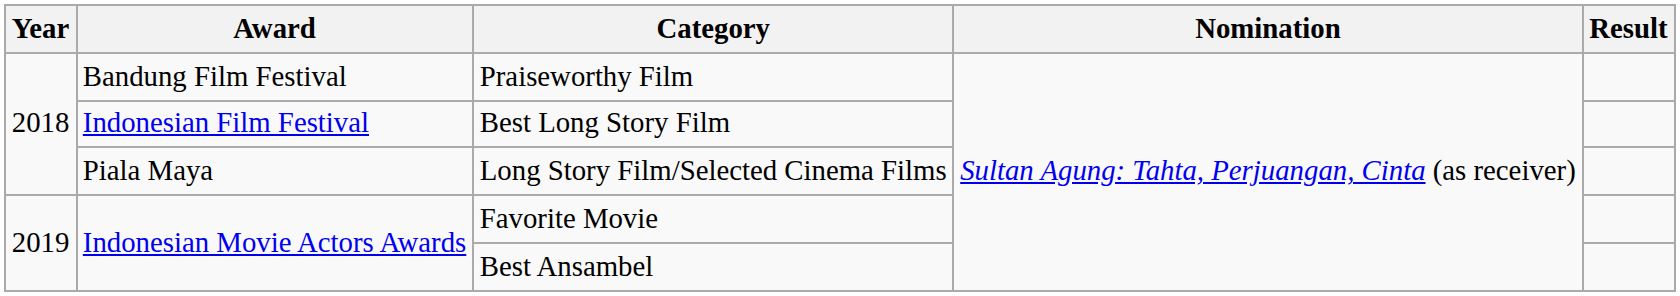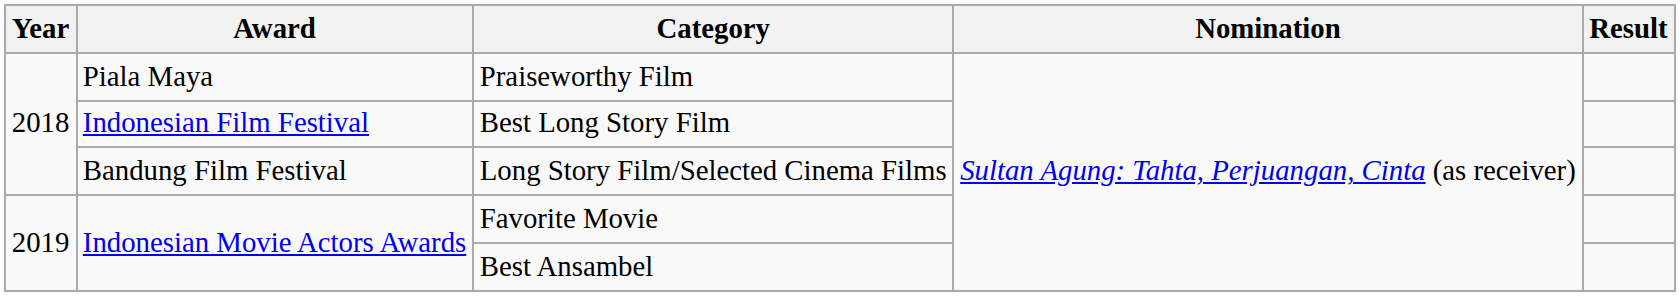Praiseworthy Film | Award: Bandung Film Festival -> Piala Maya
Long Story Film/Selected Cinema Films | Award: Piala Maya -> Bandung Film Festival
